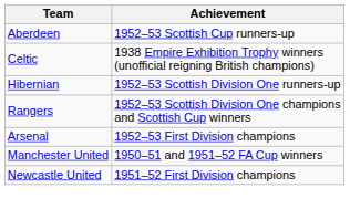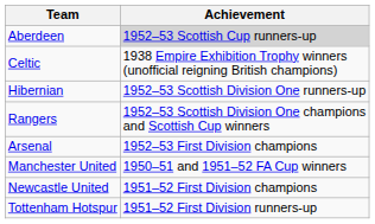Aberdeen | Achievement: no background -> lightgrey background
+ row: Tottenham Hotspur | 1951–52 First Division runners-up
